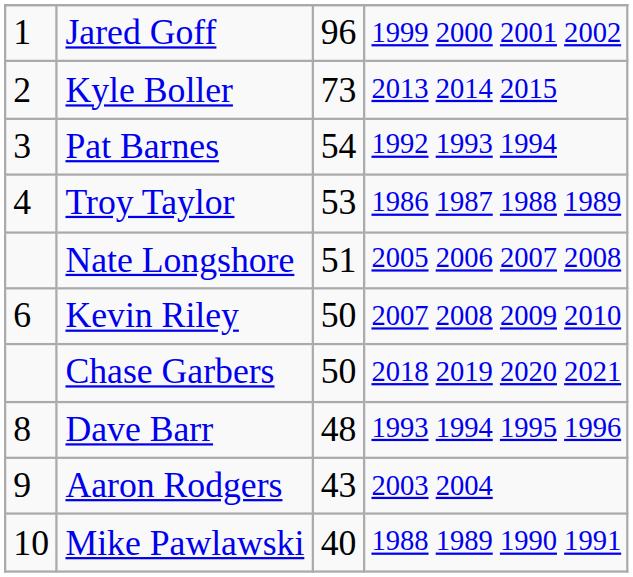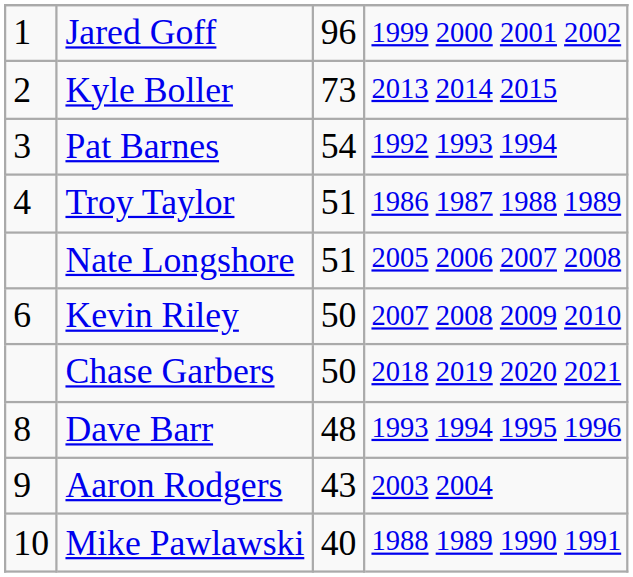Troy Taylor | column 3: 53 -> 51
